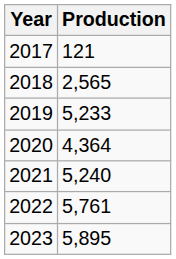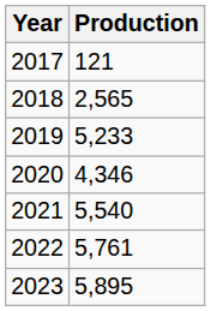2020 | Production: 4,364 -> 4,346
2021 | Production: 5,240 -> 5,540
